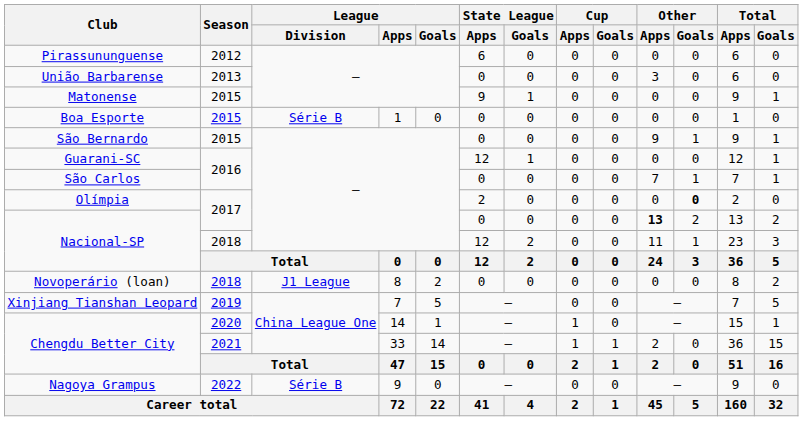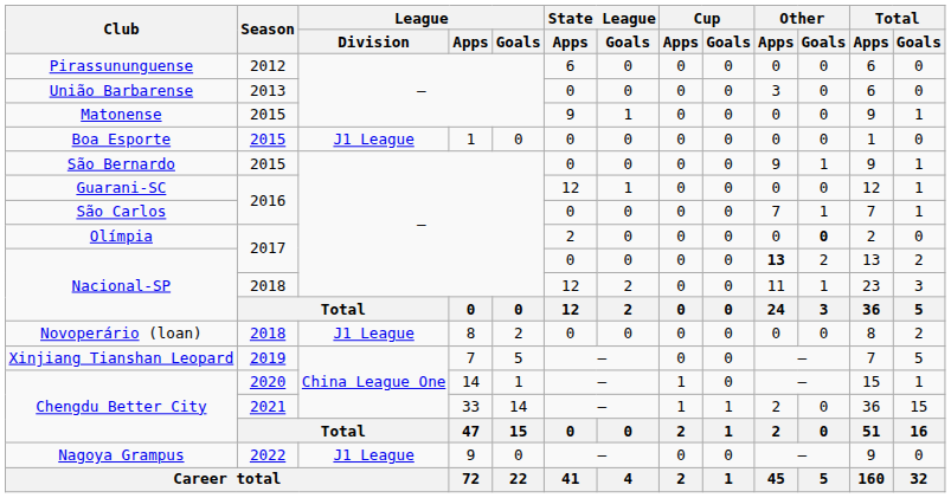Boa Esporte | League / Division: Série B -> J1 League
Nagoya Grampus | League / Division: Série B -> J1 League
